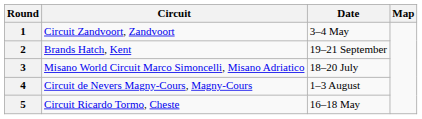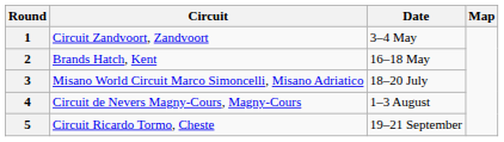2 | Date: 19–21 September -> 16–18 May
5 | Date: 16–18 May -> 19–21 September
